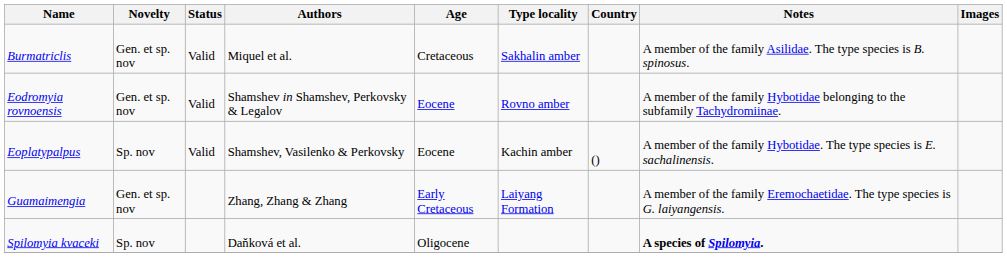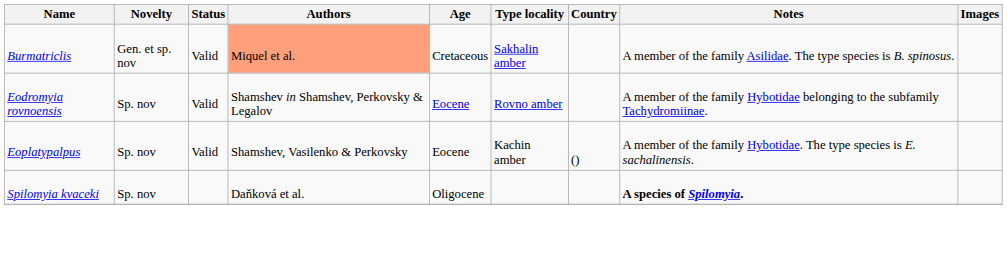Burmatriclis | Authors: no background -> lightsalmon background
Eodromyia rovnoensis | Novelty: Gen. et sp. nov -> Sp. nov
- row: Guamaimengia | Gen. et sp. nov | Zhang, Zhang & Zhang | Early Cretaceous | Laiyang Formation | A member of the family Eremochaetidae. The type species is G. laiyangensis.
